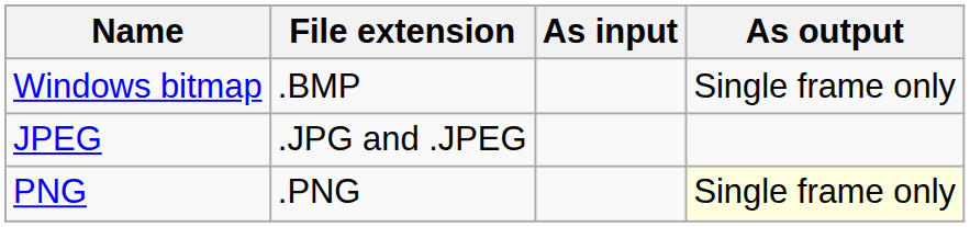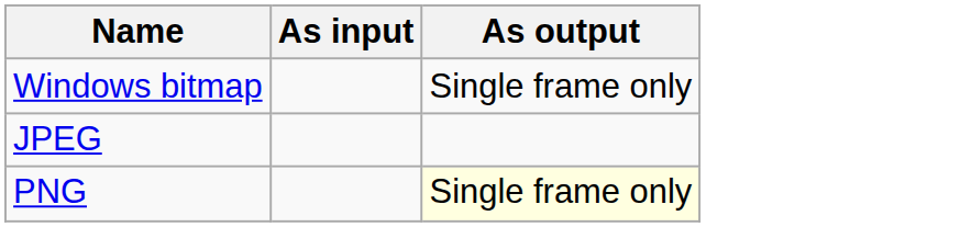- column: File extension | .BMP | .JPG and .JPEG | .PNG
